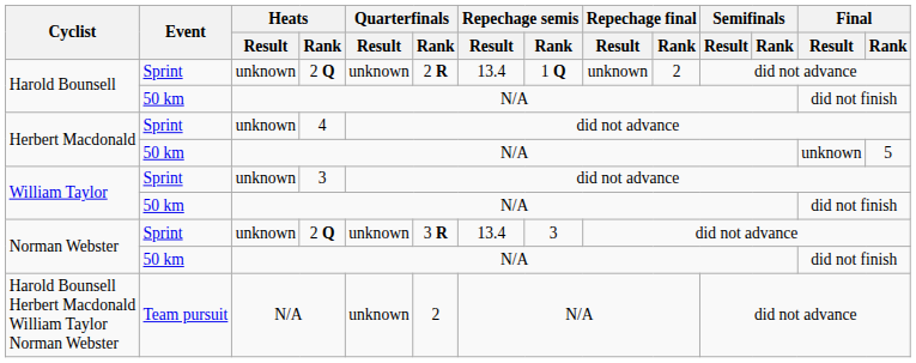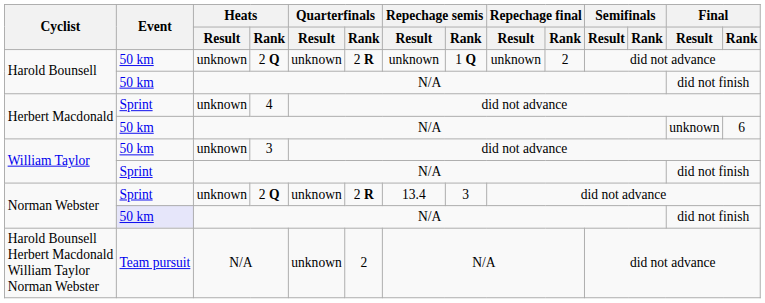Harold Bounsell / 2 Q | Event: Sprint -> 50 km
Harold Bounsell / 2 Q | Repechage semis / Result: 13.4 -> unknown
Herbert Macdonald / N/A | Final / Rank: 5 -> 6
William Taylor / 3 | Event: Sprint -> 50 km
William Taylor / N/A | Event: 50 km -> Sprint
Norman Webster / 2 Q | Quarterfinals / Rank: 3 R -> 2 R
Norman Webster / N/A | Event: no background -> lavender background
